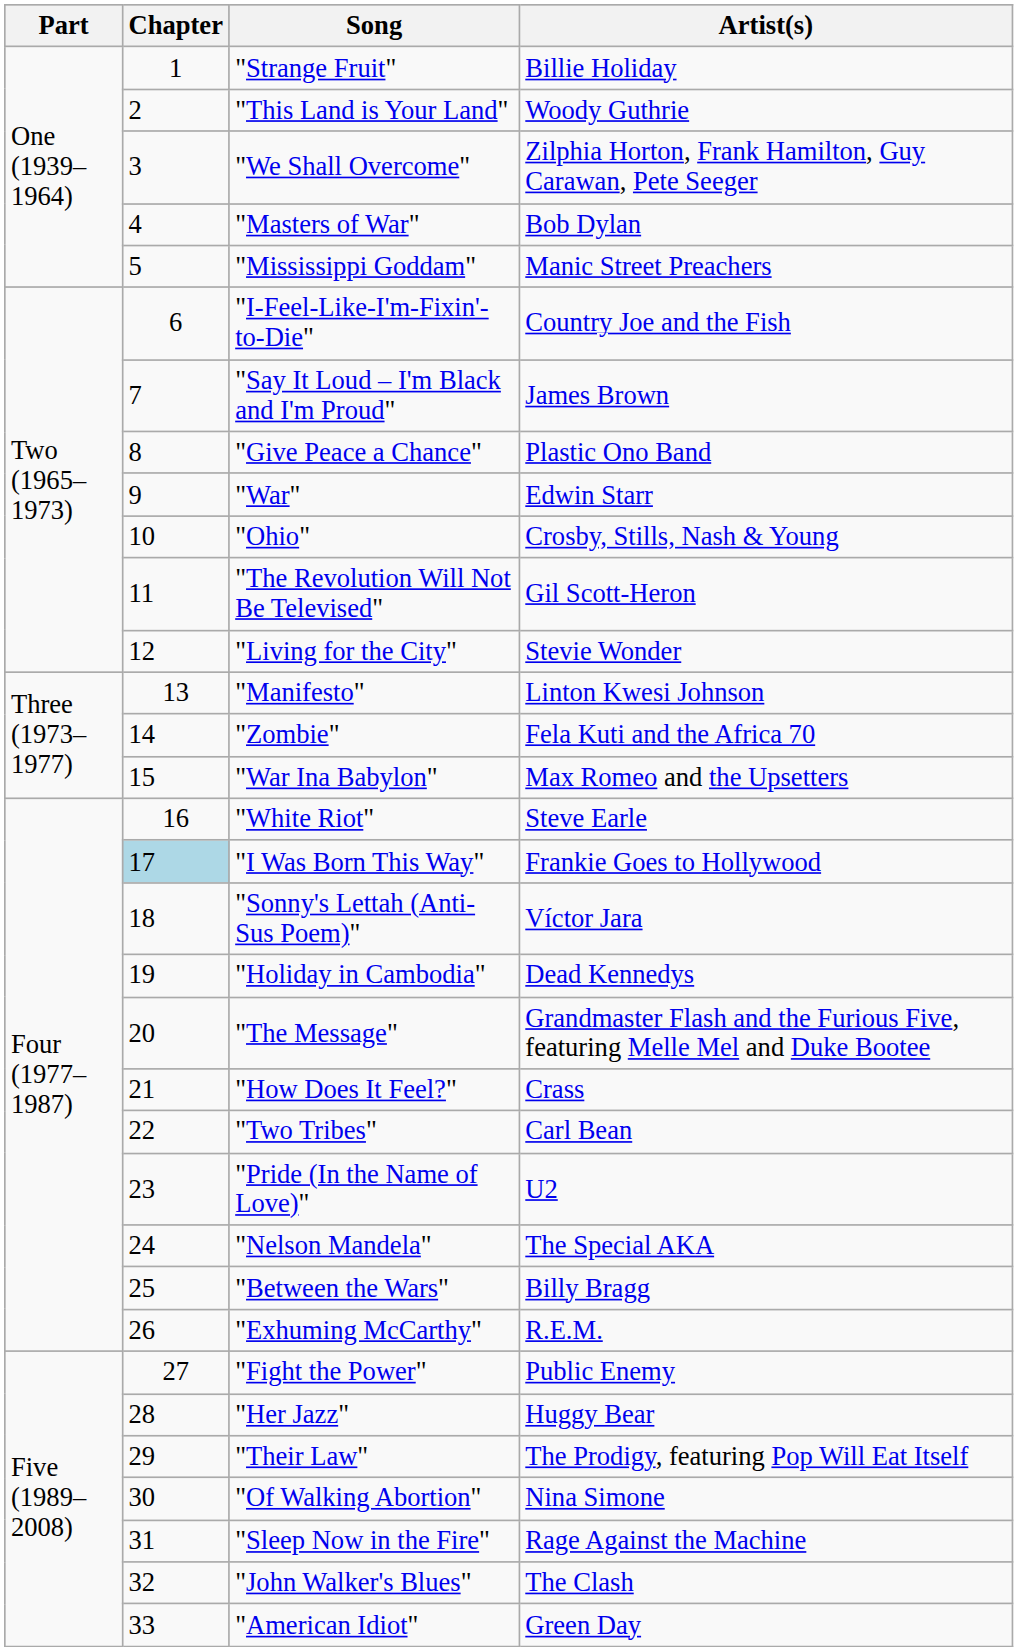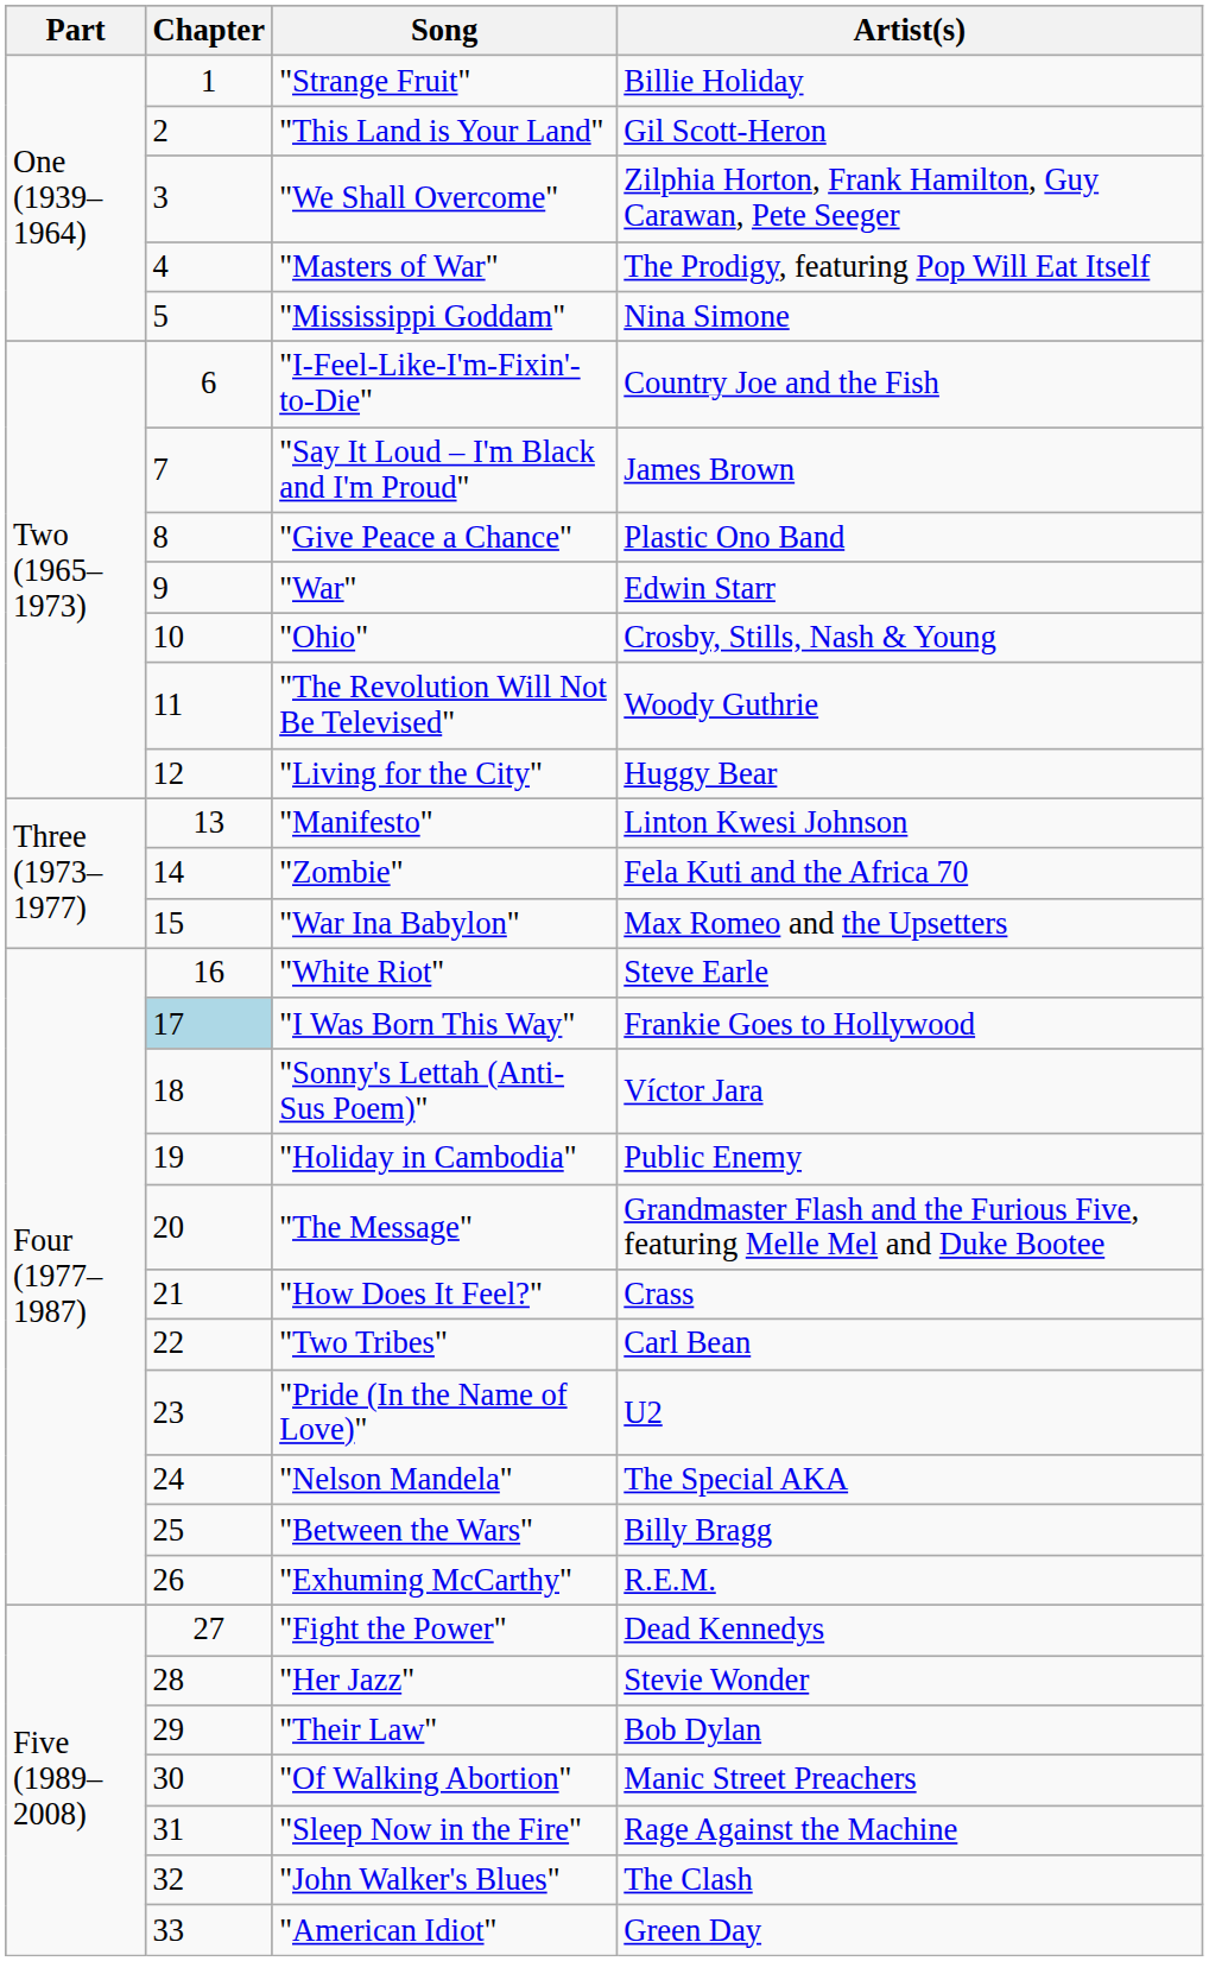"This Land is Your Land" | Artist(s): Woody Guthrie -> Gil Scott-Heron
"Masters of War" | Artist(s): Bob Dylan -> The Prodigy, featuring Pop Will Eat Itself
"Mississippi Goddam" | Artist(s): Manic Street Preachers -> Nina Simone
"The Revolution Will Not Be Televised" | Artist(s): Gil Scott-Heron -> Woody Guthrie
"Living for the City" | Artist(s): Stevie Wonder -> Huggy Bear
"Holiday in Cambodia" | Artist(s): Dead Kennedys -> Public Enemy
"Fight the Power" | Artist(s): Public Enemy -> Dead Kennedys
"Her Jazz" | Artist(s): Huggy Bear -> Stevie Wonder
"Their Law" | Artist(s): The Prodigy, featuring Pop Will Eat Itself -> Bob Dylan
"Of Walking Abortion" | Artist(s): Nina Simone -> Manic Street Preachers
